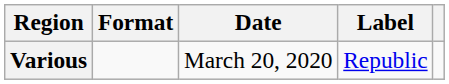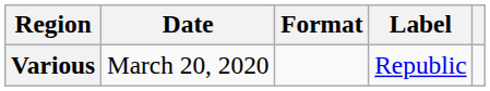columns swapped: Date <-> Format
